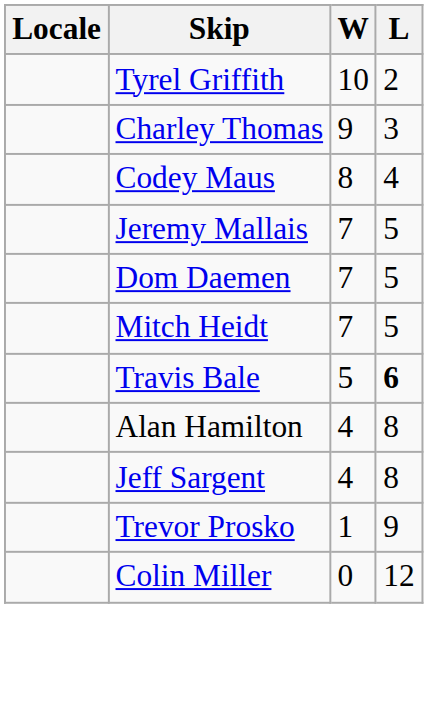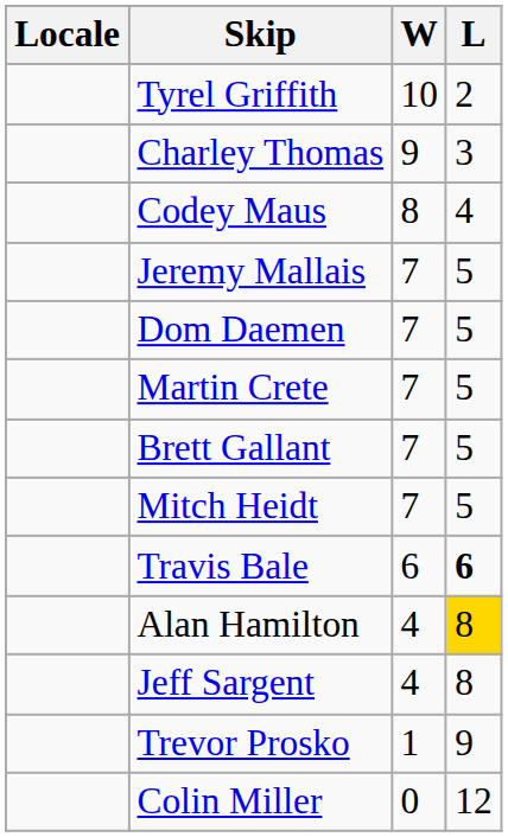+ row: Martin Crete | 7 | 5
+ row: Brett Gallant | 7 | 5
Travis Bale | W: 5 -> 6
Alan Hamilton | L: no background -> gold background
